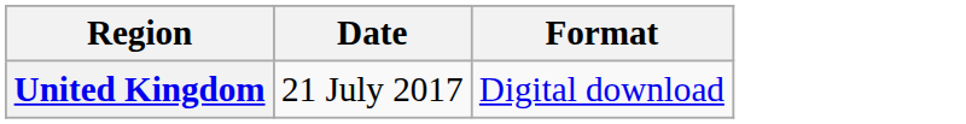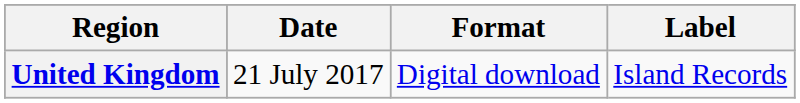+ column: Label | Island Records
